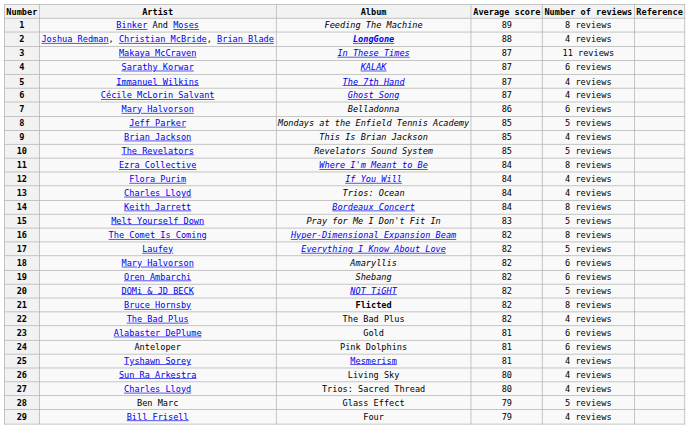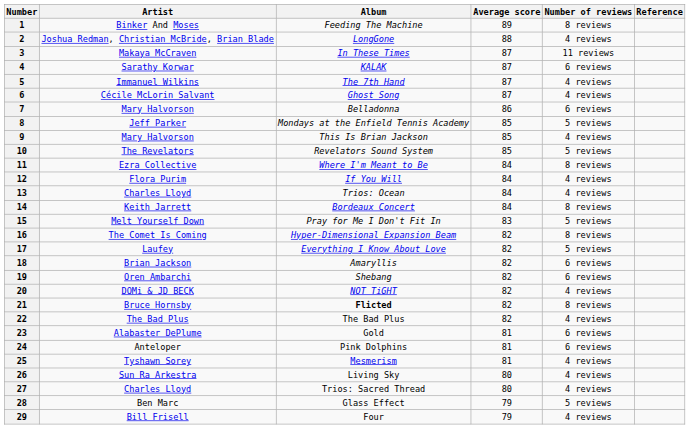2 | Album: bold -> normal
9 | Artist: Brian Jackson -> Mary Halvorson
18 | Artist: Mary Halvorson -> Brian Jackson
20 | Number of reviews: 5 reviews -> 4 reviews
